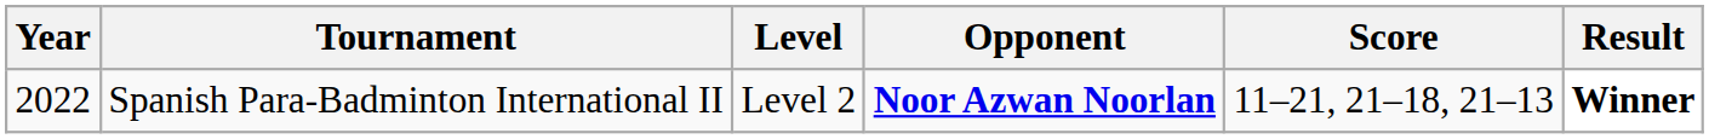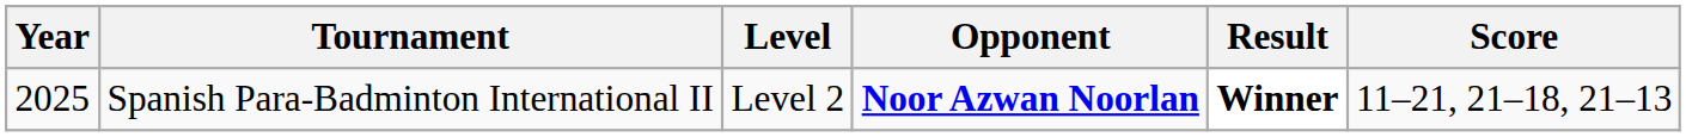columns swapped: Score <-> Result
Spanish Para-Badminton International II | Year: 2022 -> 2025
